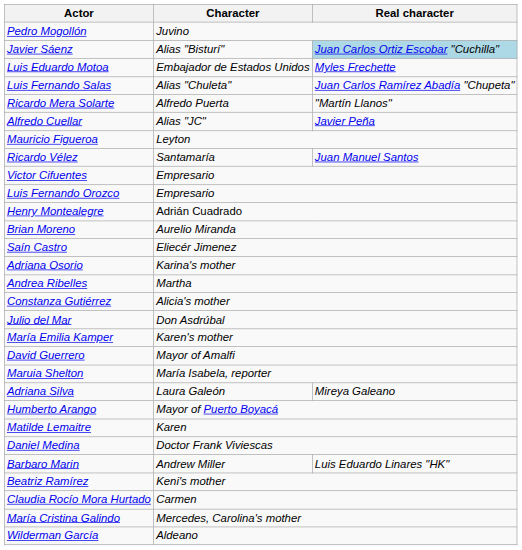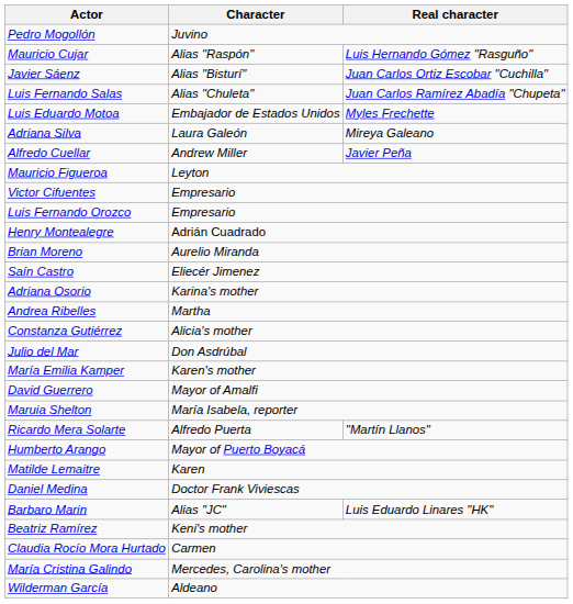+ row: Mauricio Cujar | Alias "Raspón" | Luis Hernando Gómez "Rasguño"
Javier Sáenz | Real character: lightblue background -> no background
rows swapped: Luis Fernando Salas <-> Luis Eduardo Motoa
rows swapped: Ricardo Mera Solarte <-> Adriana Silva
Alfredo Cuellar | Character: Alias "JC" -> Andrew Miller
- row: Ricardo Vélez | Santamaría | Juan Manuel Santos
Barbaro Marin | Character: Andrew Miller -> Alias "JC"
